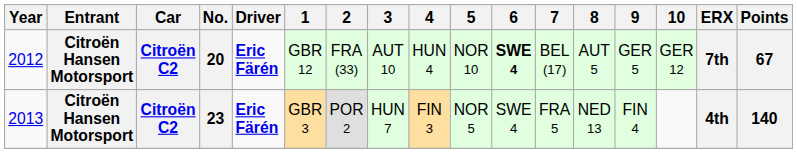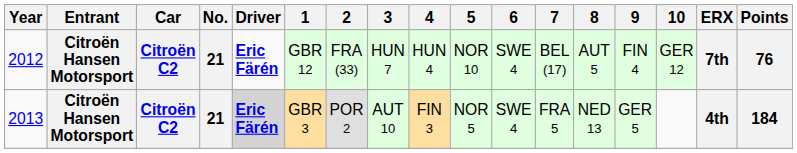2012 | No.: 20 -> 21
2012 | 3: AUT 10 -> HUN 7
2012 | 6: bold -> normal
2012 | 9: GER 5 -> FIN 4
2012 | Points: 67 -> 76
2013 | No.: 23 -> 21
2013 | Driver: no background -> lightgrey background
2013 | 3: HUN 7 -> AUT 10
2013 | 9: FIN 4 -> GER 5
2013 | Points: 140 -> 184
